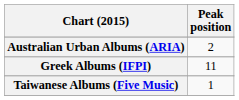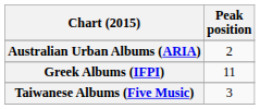Taiwanese Albums (Five Music) | Peak position: 1 -> 3
